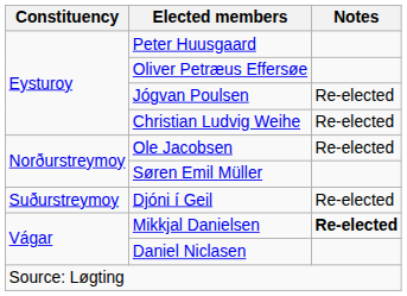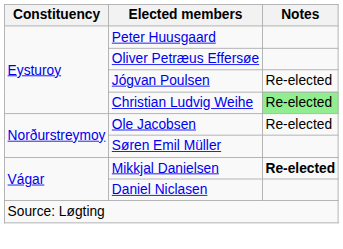Christian Ludvig Weihe | Notes: no background -> lightgreen background
- row: Suðurstreymoy | Djóni í Geil | Re-elected
